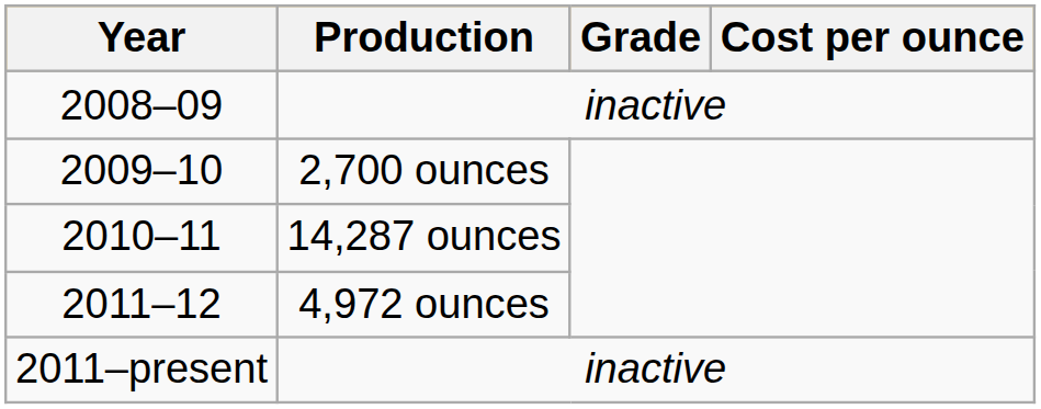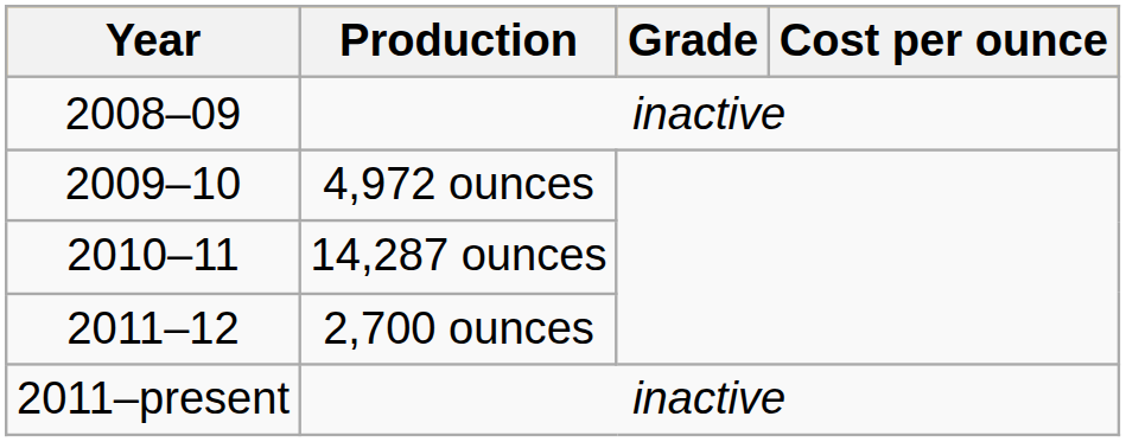2009–10 | Production: 2,700 ounces -> 4,972 ounces
2011–12 | Production: 4,972 ounces -> 2,700 ounces
